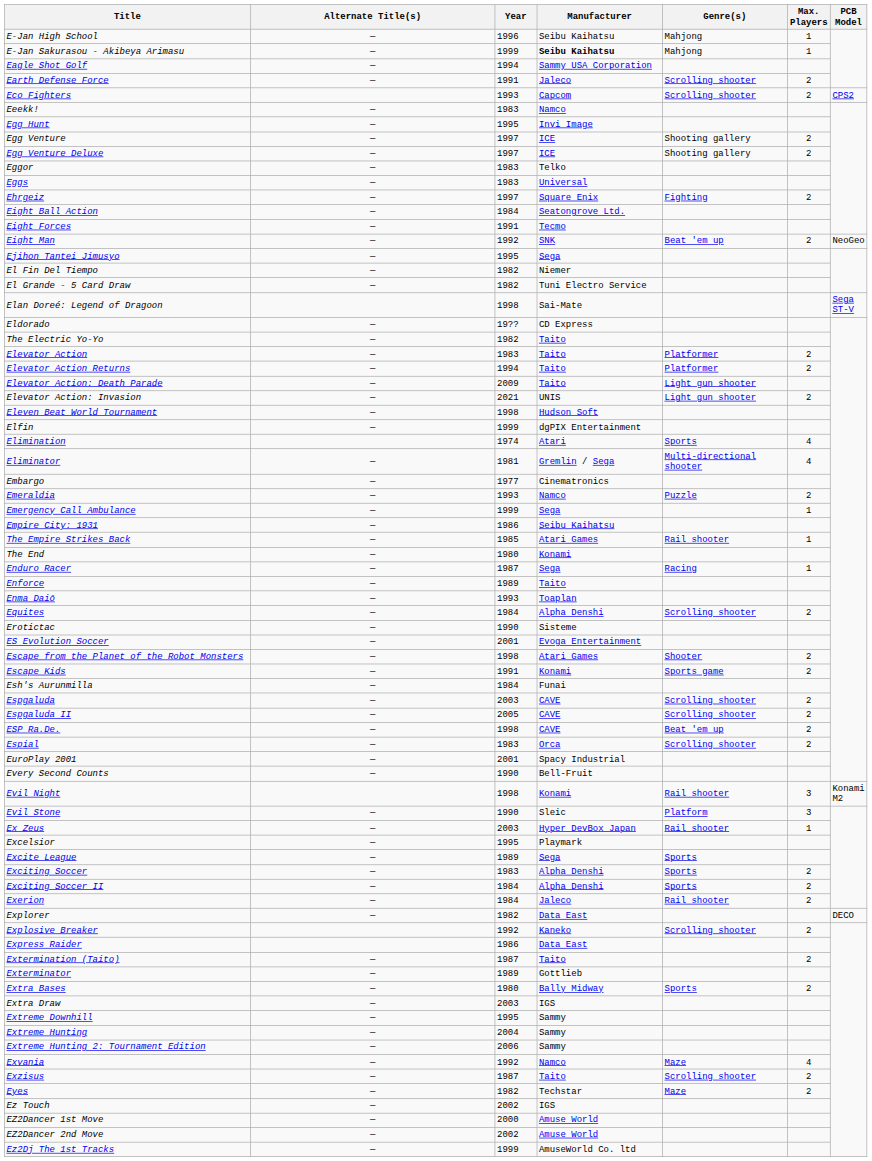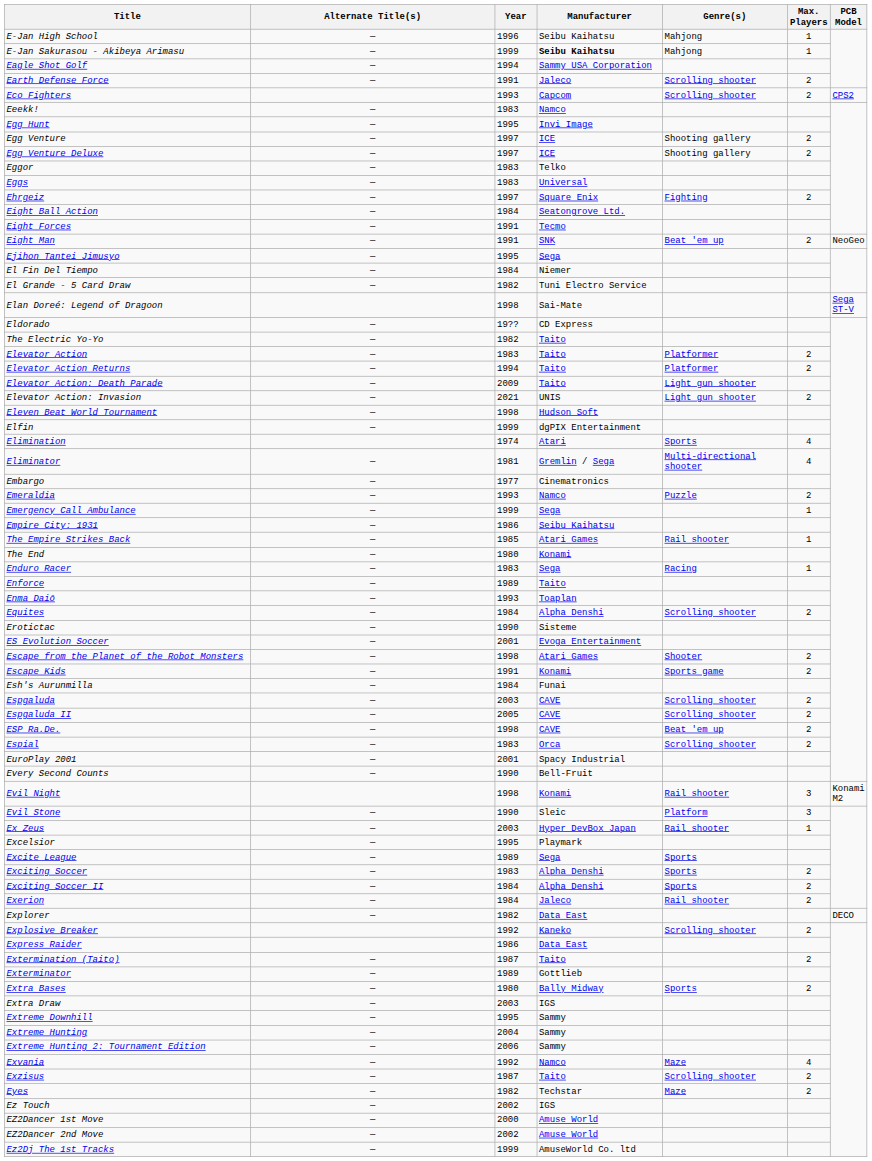Eight Man | Year: 1992 -> 1991
El Fin Del Tiempo | Year: 1982 -> 1984
Enduro Racer | Year: 1987 -> 1983
